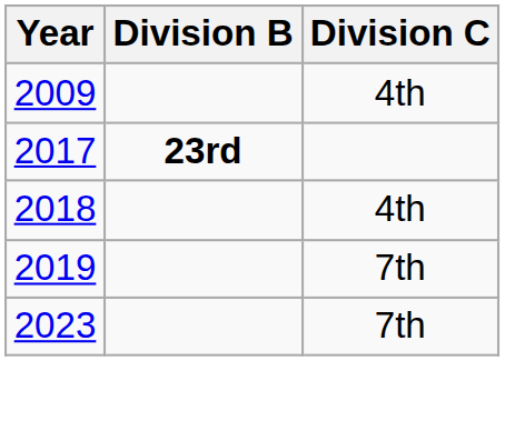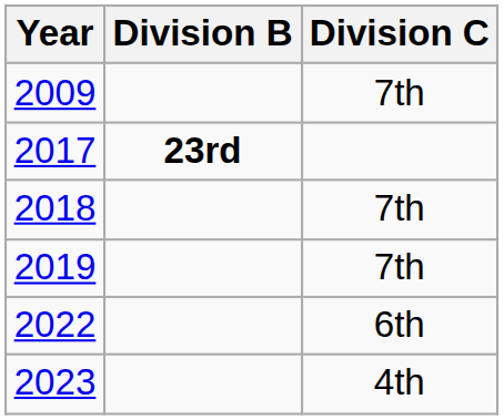2009 | Division C: 4th -> 7th
2018 | Division C: 4th -> 7th
+ row: 2022 | 6th
2023 | Division C: 7th -> 4th
